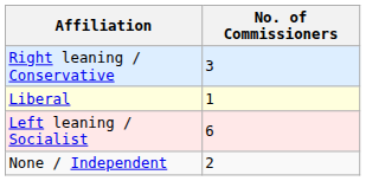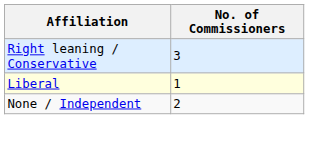- row: Left leaning / Socialist | 6
